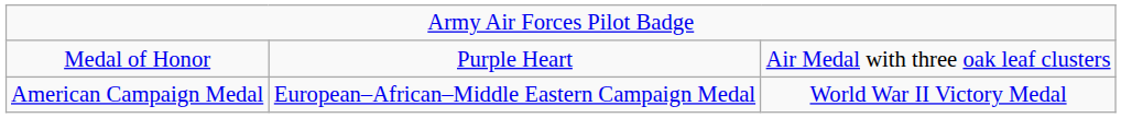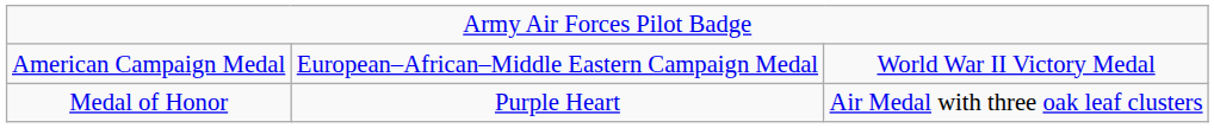rows swapped: Medal of Honor <-> American Campaign Medal
